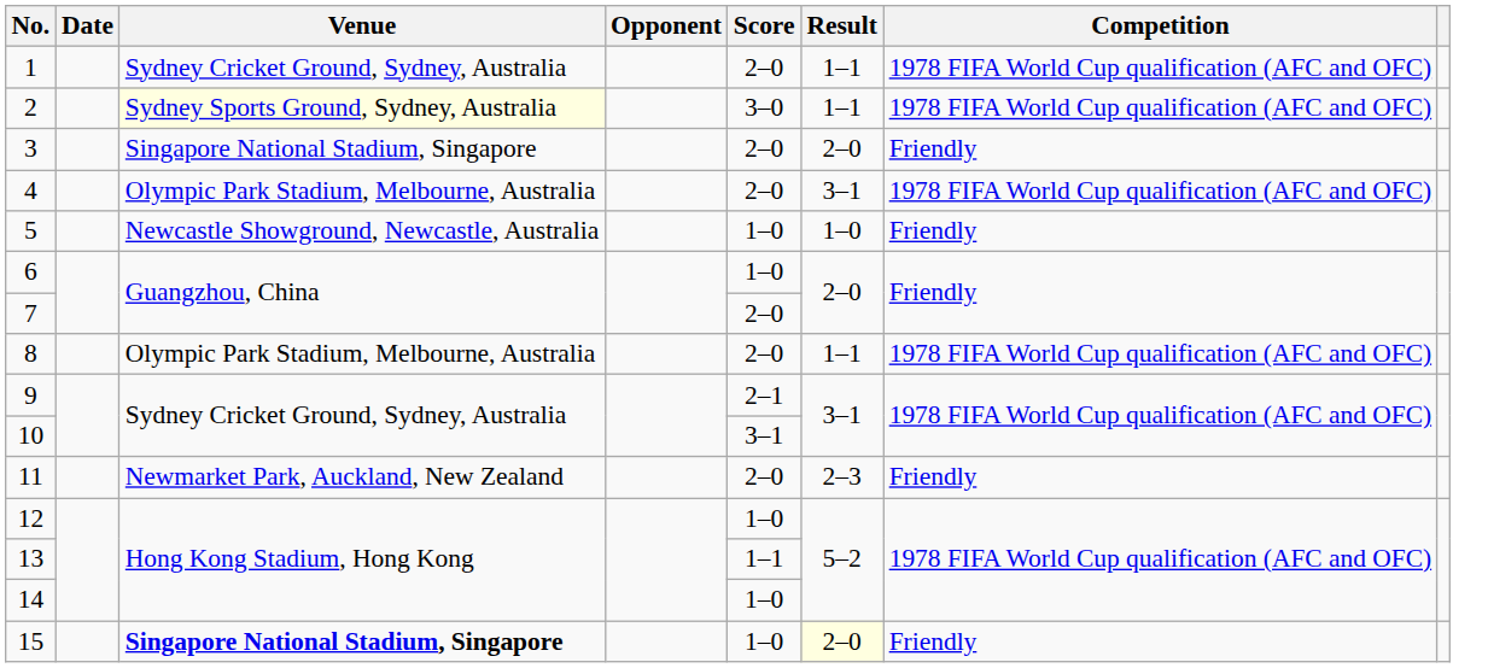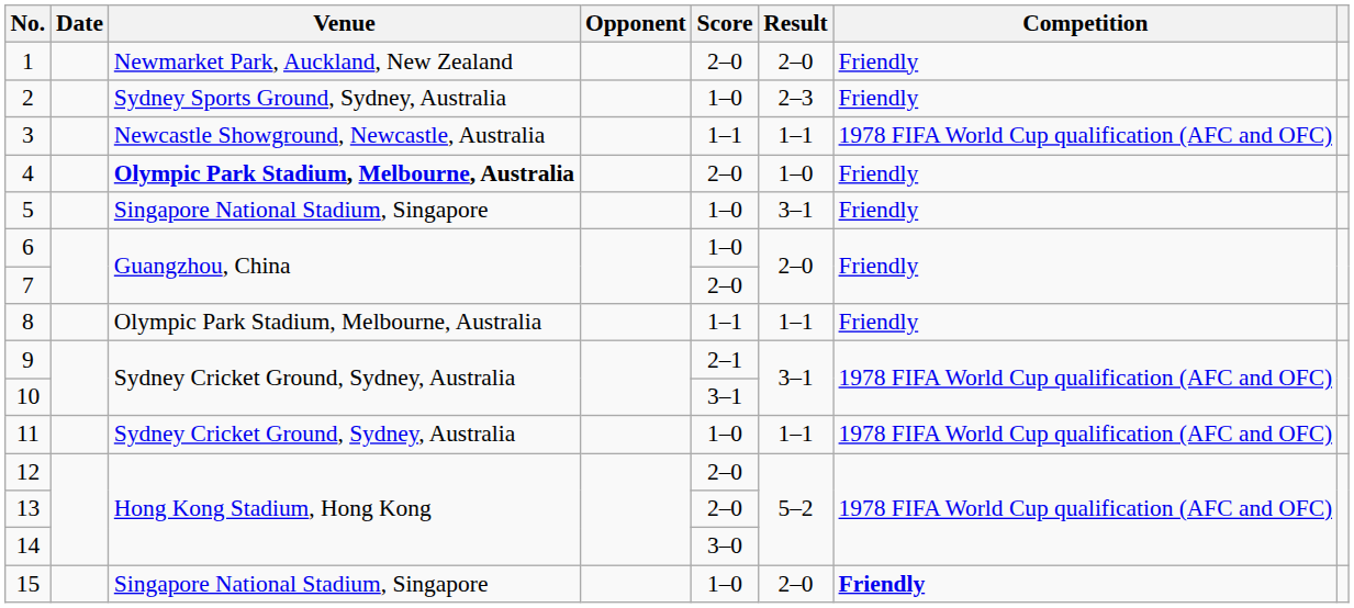1 | Venue: Sydney Cricket Ground, Sydney, Australia -> Newmarket Park, Auckland, New Zealand
1 | Result: 1–1 -> 2–0
1 | Competition: 1978 FIFA World Cup qualification (AFC and OFC) -> Friendly
2 | Venue: lightyellow background -> no background
2 | Score: 3–0 -> 1–0
2 | Result: 1–1 -> 2–3
2 | Competition: 1978 FIFA World Cup qualification (AFC and OFC) -> Friendly
3 | Venue: Singapore National Stadium, Singapore -> Newcastle Showground, Newcastle, Australia
3 | Score: 2–0 -> 1–1
3 | Result: 2–0 -> 1–1
3 | Competition: Friendly -> 1978 FIFA World Cup qualification (AFC and OFC)
4 | Venue: normal -> bold
4 | Result: 3–1 -> 1–0
4 | Competition: 1978 FIFA World Cup qualification (AFC and OFC) -> Friendly
5 | Venue: Newcastle Showground, Newcastle, Australia -> Singapore National Stadium, Singapore
5 | Result: 1–0 -> 3–1
8 | Score: 2–0 -> 1–1
8 | Competition: 1978 FIFA World Cup qualification (AFC and OFC) -> Friendly
11 | Venue: Newmarket Park, Auckland, New Zealand -> Sydney Cricket Ground, Sydney, Australia
11 | Score: 2–0 -> 1–0
11 | Result: 2–3 -> 1–1
11 | Competition: Friendly -> 1978 FIFA World Cup qualification (AFC and OFC)
12 | Score: 1–0 -> 2–0
13 | Score: 1–1 -> 2–0
14 | Score: 1–0 -> 3–0
15 | Venue: bold -> normal
15 | Result: lightyellow background -> no background
15 | Competition: normal -> bold
